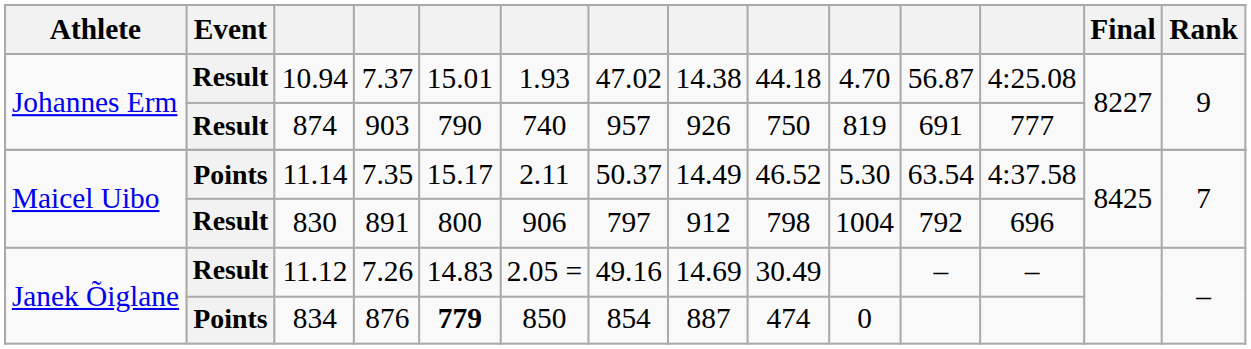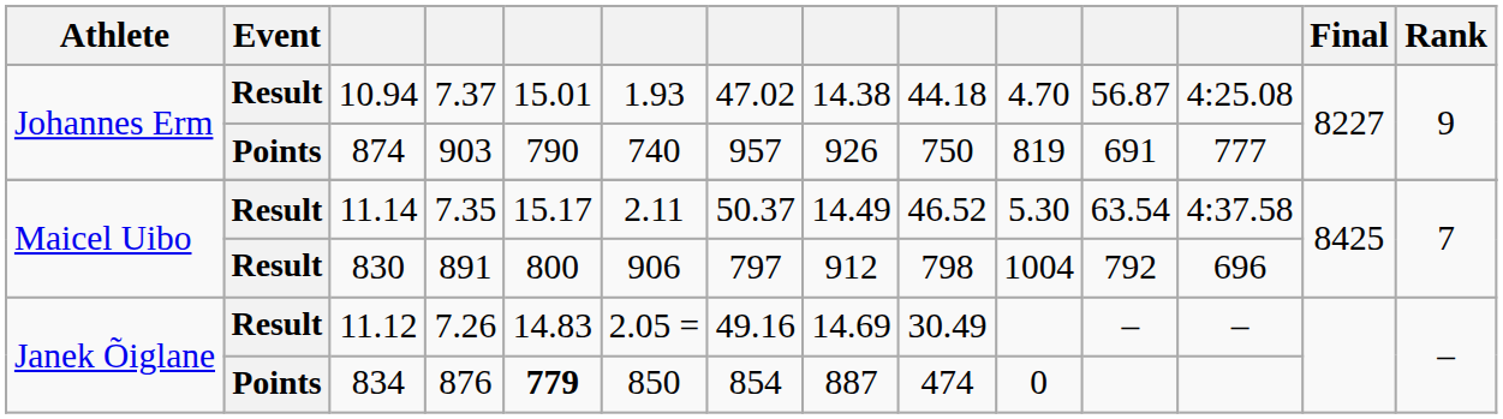874 | Event: Result -> Points
11.14 | Event: Points -> Result
